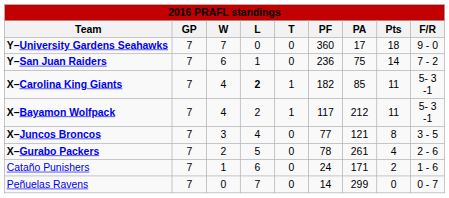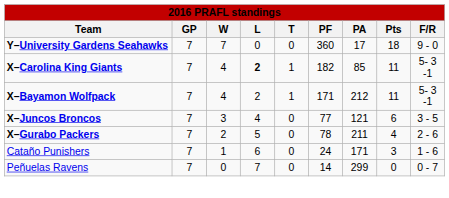- row: Y–San Juan Raiders | 7 | 6 | 1 | 0 | 236 | 75 | 14 | 7 - 2
X–Bayamon Wolfpack | PF: 117 -> 171
X–Juncos Broncos | Pts: 8 -> 6
X–Gurabo Packers | PA: 261 -> 211
Cataño Punishers | Pts: 2 -> 3
